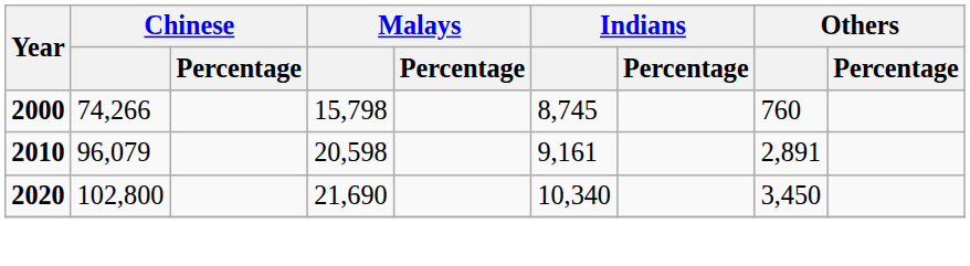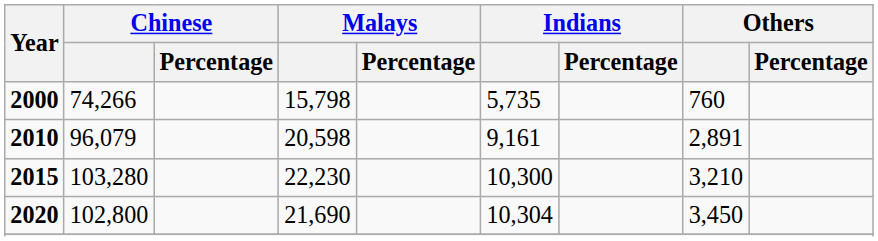2000 | Indians: 8,745 -> 5,735
+ row: 2015 | 103,280 | 22,230 | 10,300 | 3,210
2020 | Indians: 10,340 -> 10,304
